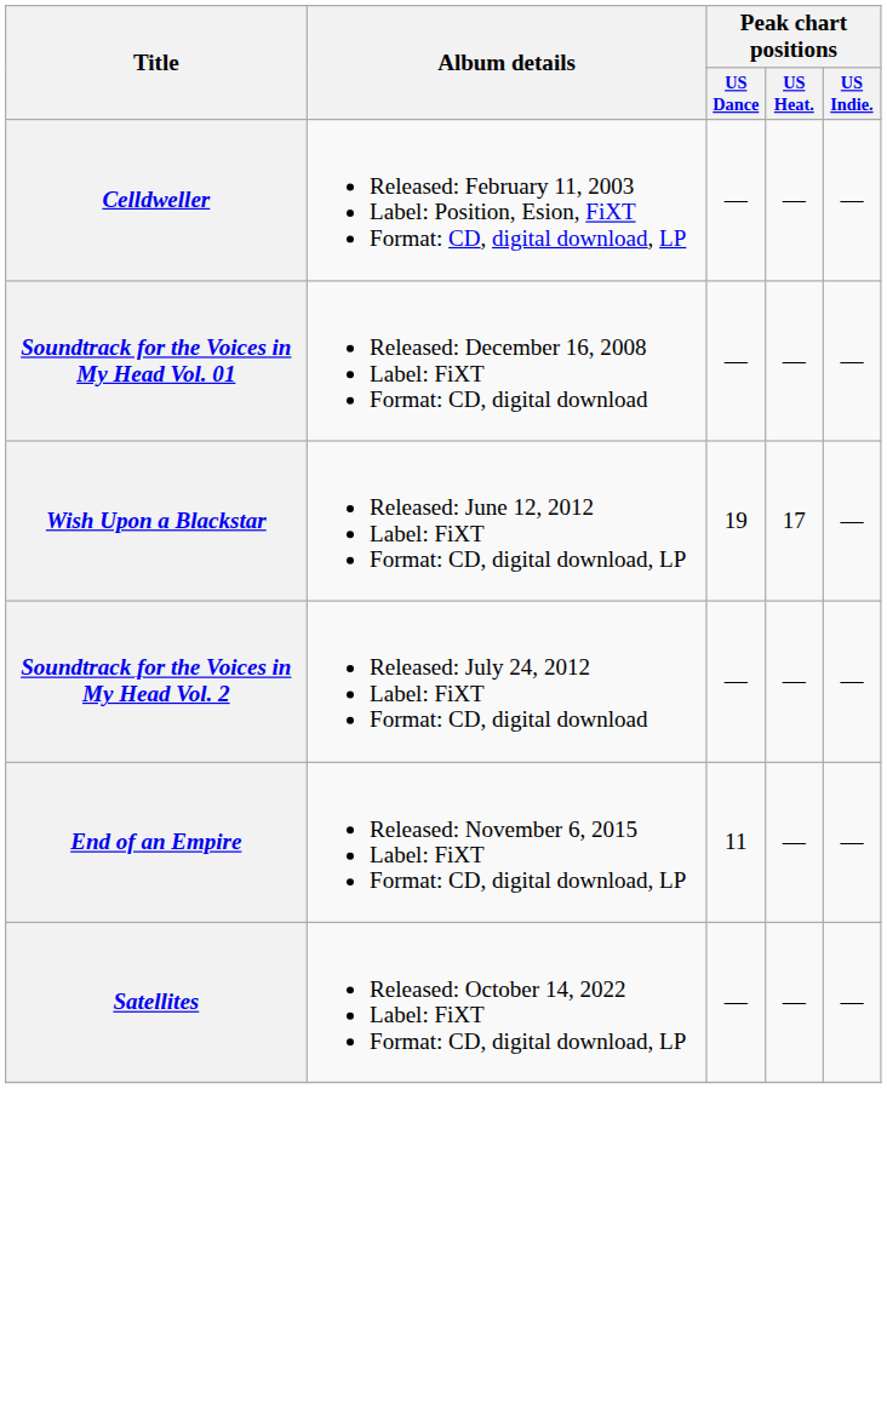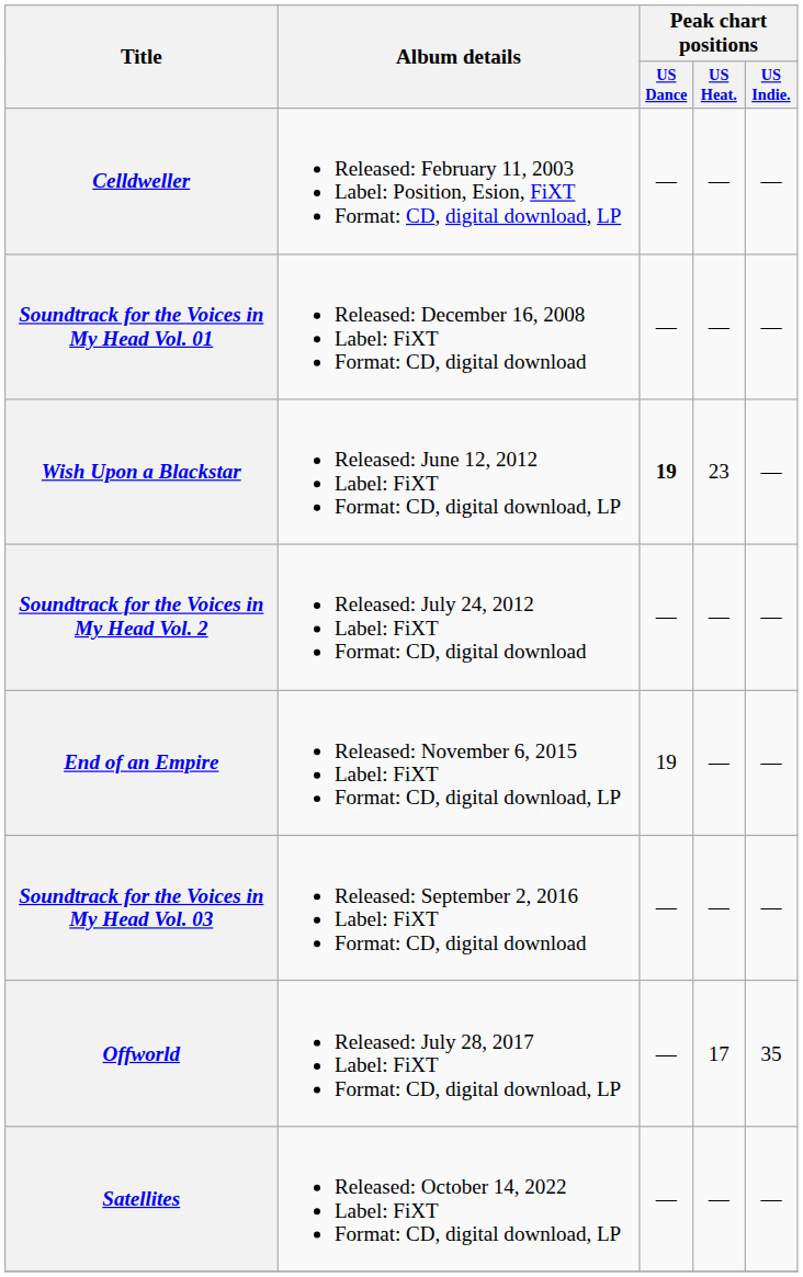Wish Upon a Blackstar | Peak chart positions / US Dance: normal -> bold
Wish Upon a Blackstar | Peak chart positions / US Heat.: 17 -> 23
End of an Empire | Peak chart positions / US Dance: 11 -> 19
+ row: Soundtrack for the Voices in My Head Vol. 03 | Released: September 2, 2016 Label: FiXT Format: CD, digital download | — | — | —
+ row: Offworld | Released: July 28, 2017 Label: FiXT Format: CD, digital download, LP | — | 17 | 35
